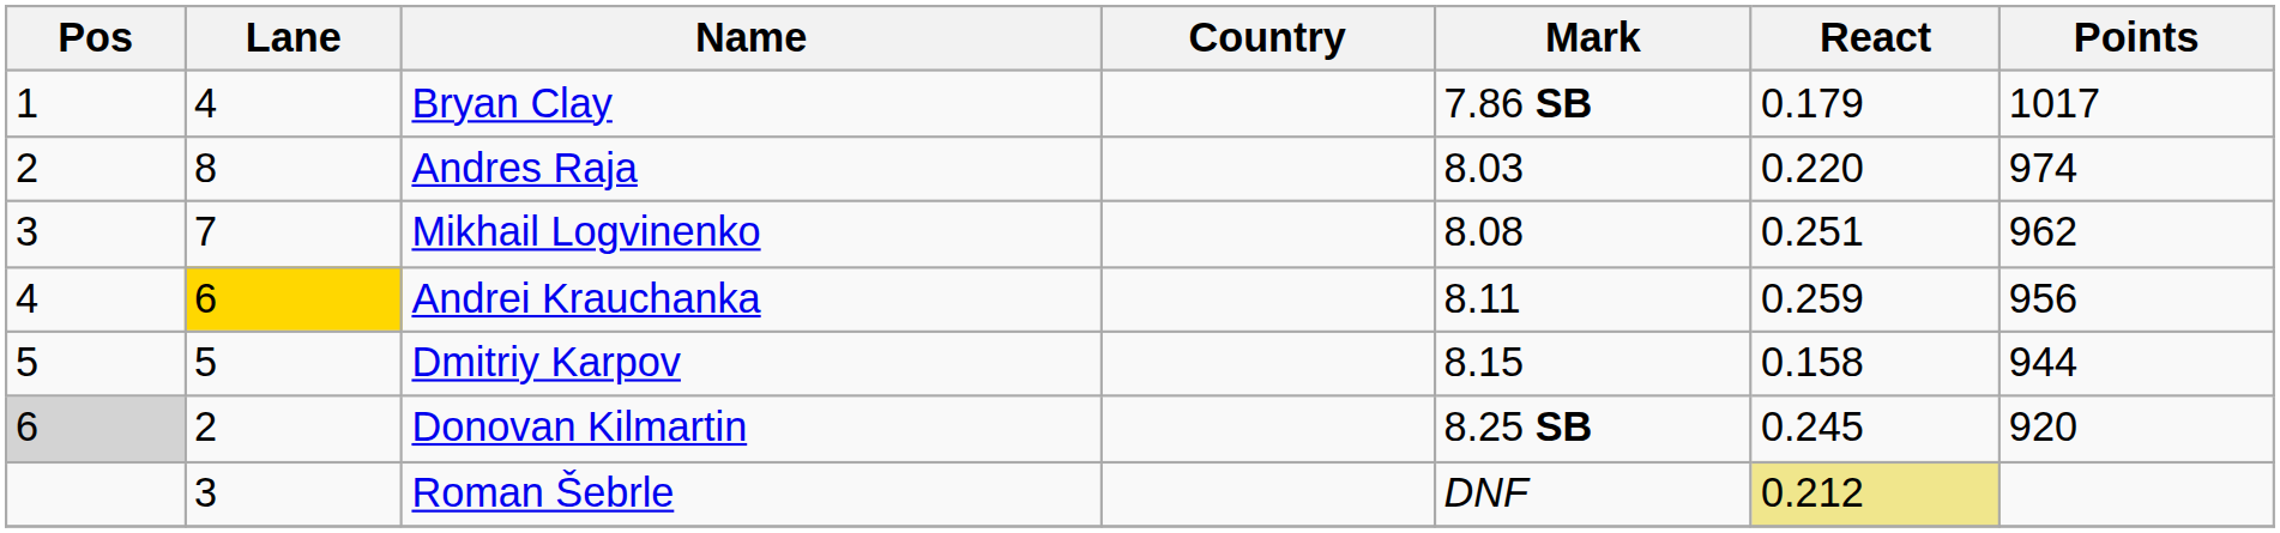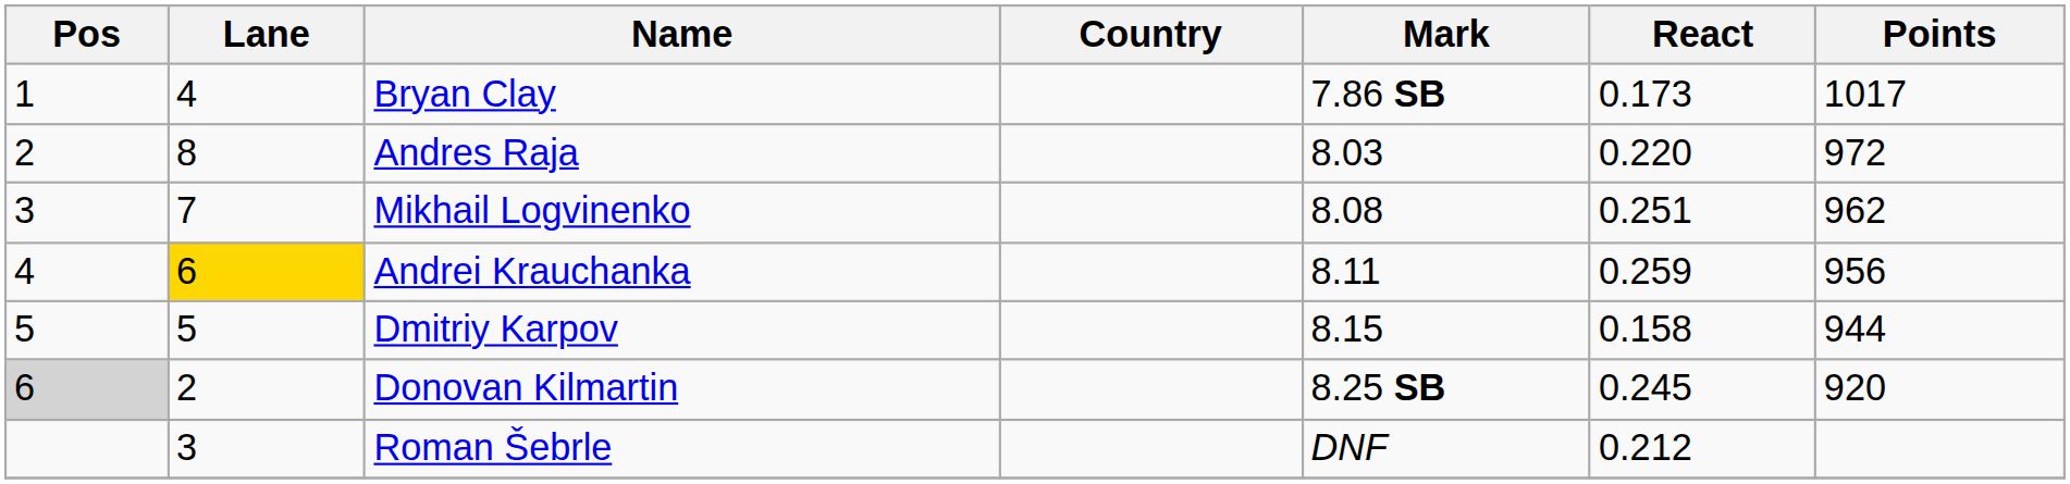Bryan Clay | React: 0.179 -> 0.173
Andres Raja | Points: 974 -> 972
Roman Šebrle | React: khaki background -> no background
